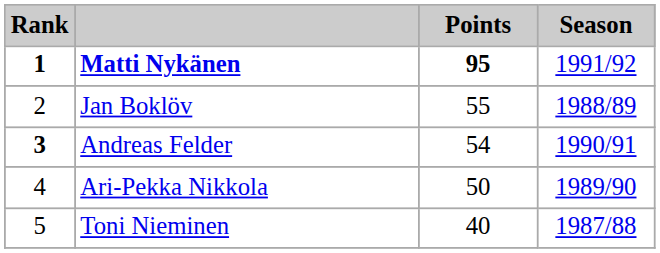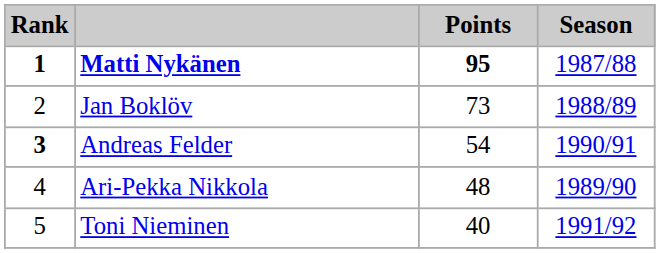Matti Nykänen | Season: 1991/92 -> 1987/88
Jan Boklöv | Points: 55 -> 73
Ari-Pekka Nikkola | Points: 50 -> 48
Toni Nieminen | Season: 1987/88 -> 1991/92
